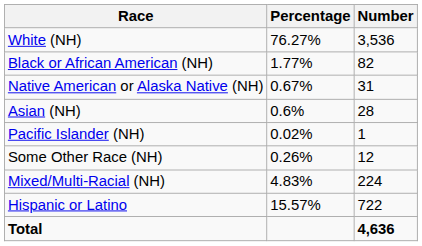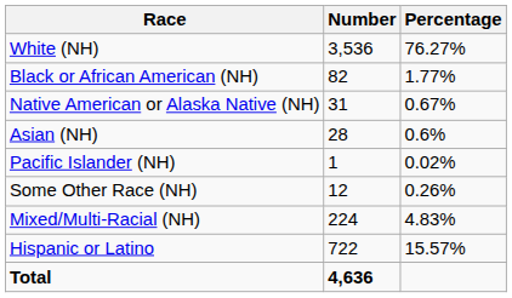columns swapped: Number <-> Percentage
